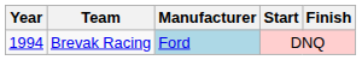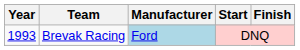Brevak Racing | Year: 1994 -> 1993
